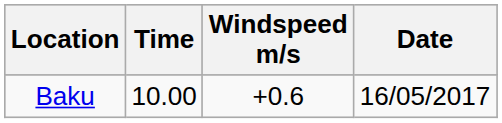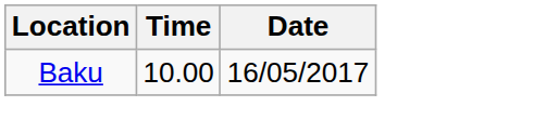- column: Windspeed m/s | +0.6
